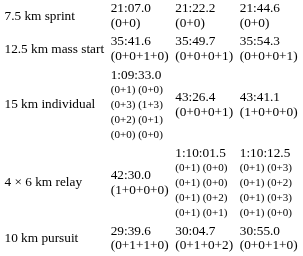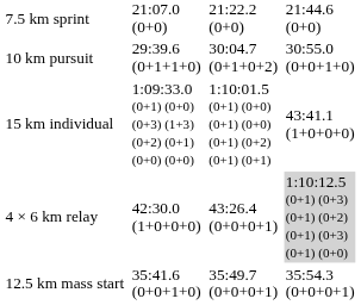rows swapped: 10 km pursuit <-> 12.5 km mass start
15 km individual | column 5: 43:26.4 (0+0+0+1) -> 1:10:01.5 (0+1) (0+0) (0+1) (0+0) (0+1) (0+2) (0+1) (0+1)
4 × 6 km relay | column 5: 1:10:01.5 (0+1) (0+0) (0+1) (0+0) (0+1) (0+2) (0+1) (0+1) -> 43:26.4 (0+0+0+1)
4 × 6 km relay | column 7: no background -> lightgrey background
